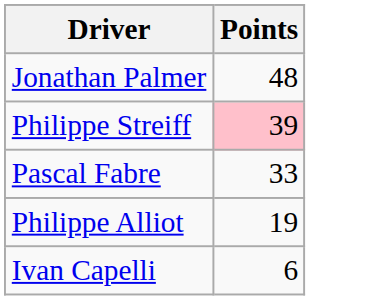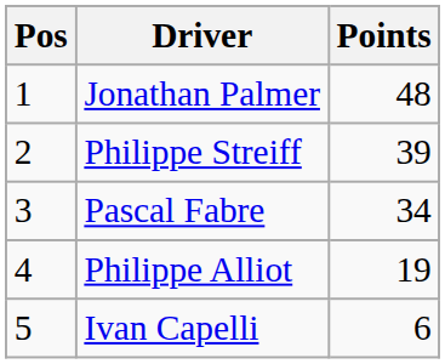+ column: Pos | 1 | 2 | 3 | 4 | 5
Philippe Streiff | Points: pink background -> no background
Pascal Fabre | Points: 33 -> 34
